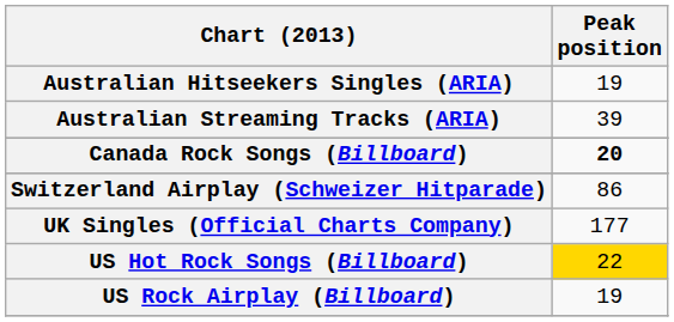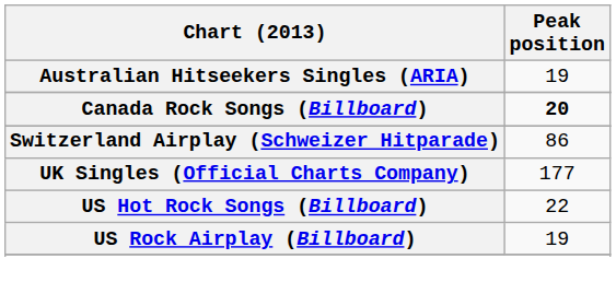- row: Australian Streaming Tracks (ARIA) | 39
US Hot Rock Songs (Billboard) | Peak position: gold background -> no background
